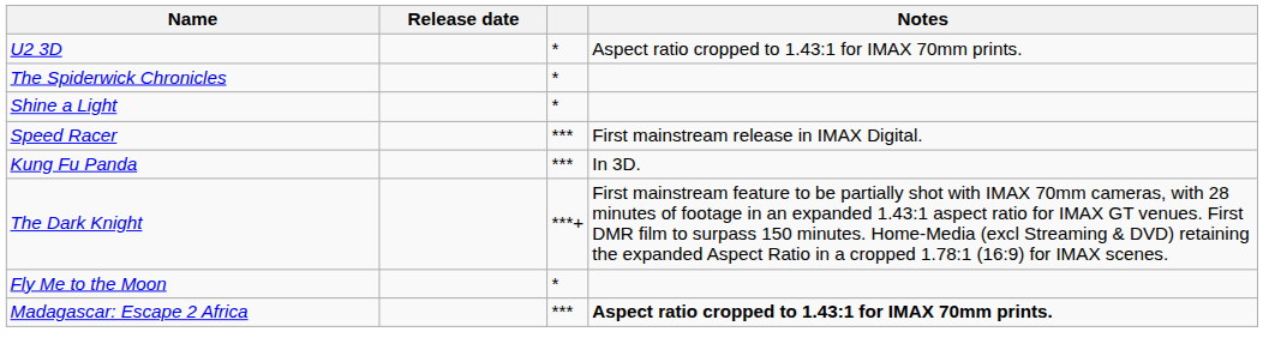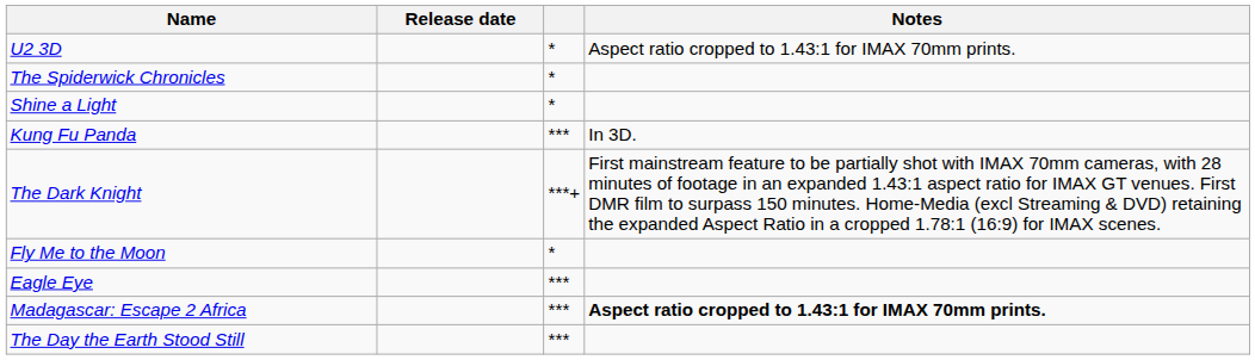- row: Speed Racer | *** | First mainstream release in IMAX Digital.
+ row: Eagle Eye | ***
+ row: The Day the Earth Stood Still | ***
